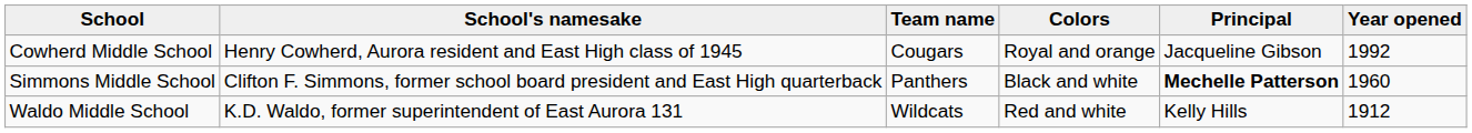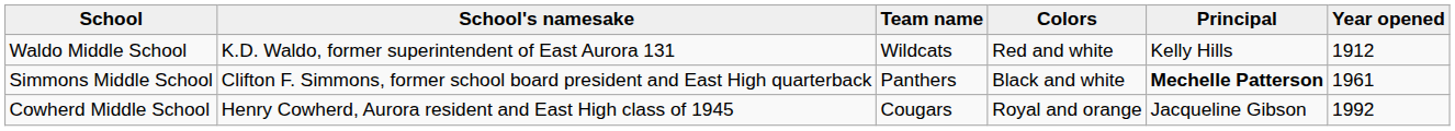rows swapped: Cowherd Middle School <-> Waldo Middle School
Simmons Middle School | Year opened: 1960 -> 1961
